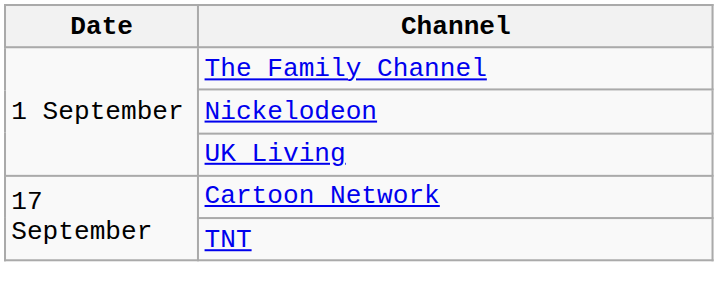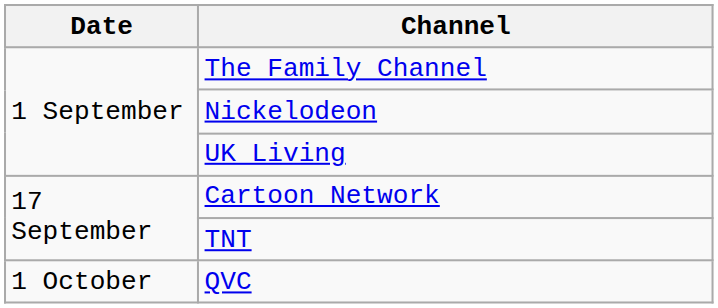+ row: 1 October | QVC
